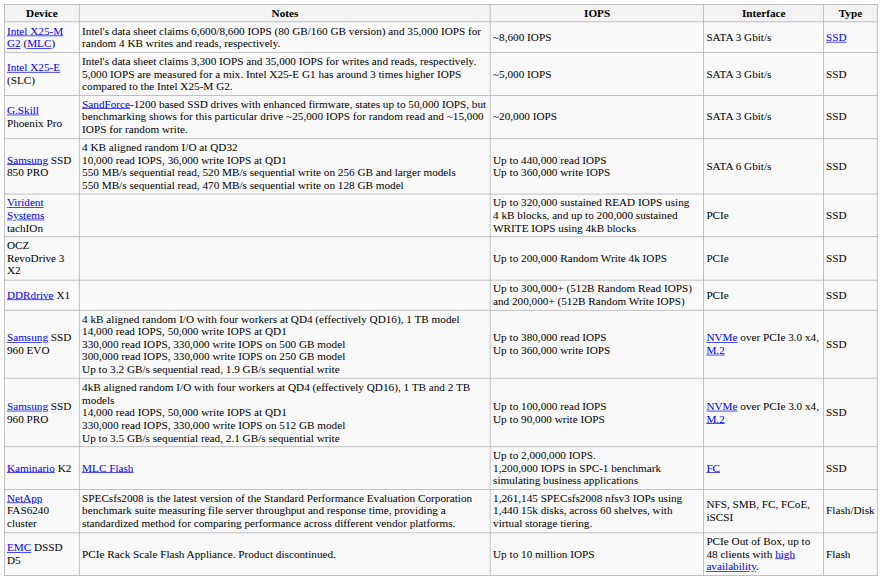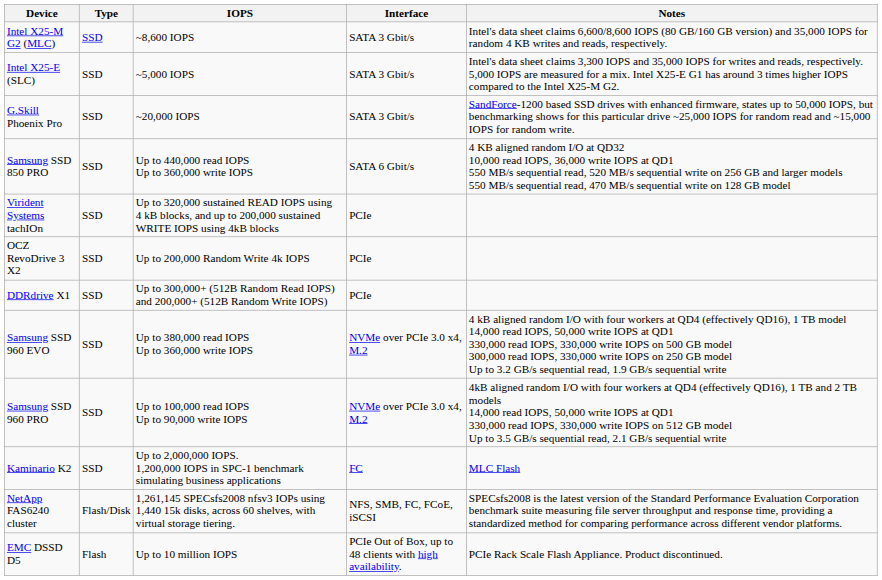columns swapped: Type <-> Notes
